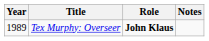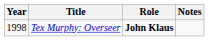Tex Murphy: Overseer | Year: 1989 -> 1998
